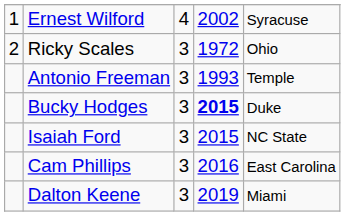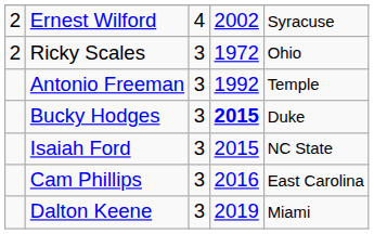Ernest Wilford | column 1: 1 -> 2
Antonio Freeman | column 4: 1993 -> 1992
